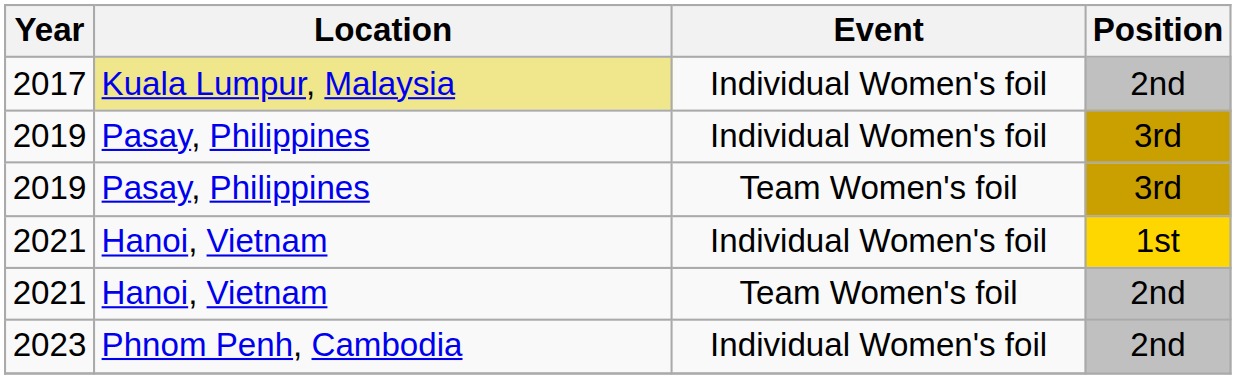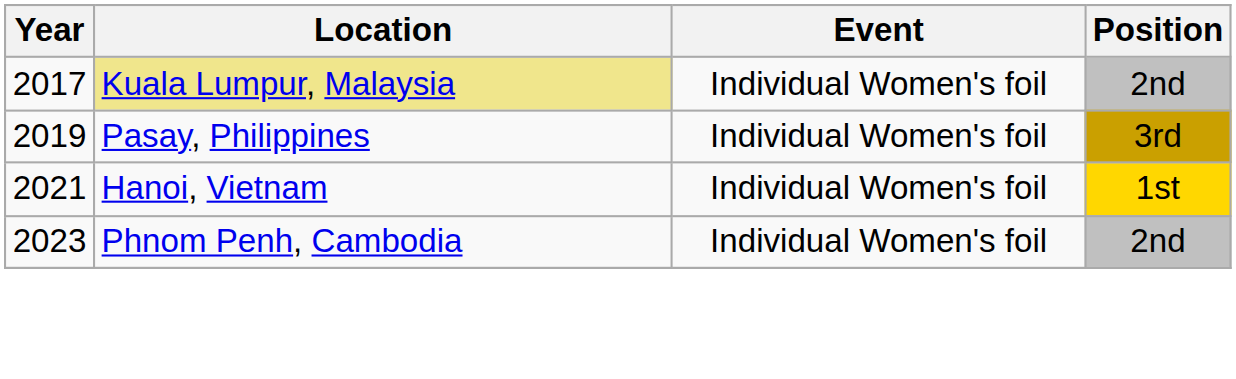- row: 2019 | Pasay, Philippines | Team Women's foil | 3rd
- row: 2021 | Hanoi, Vietnam | Team Women's foil | 2nd
